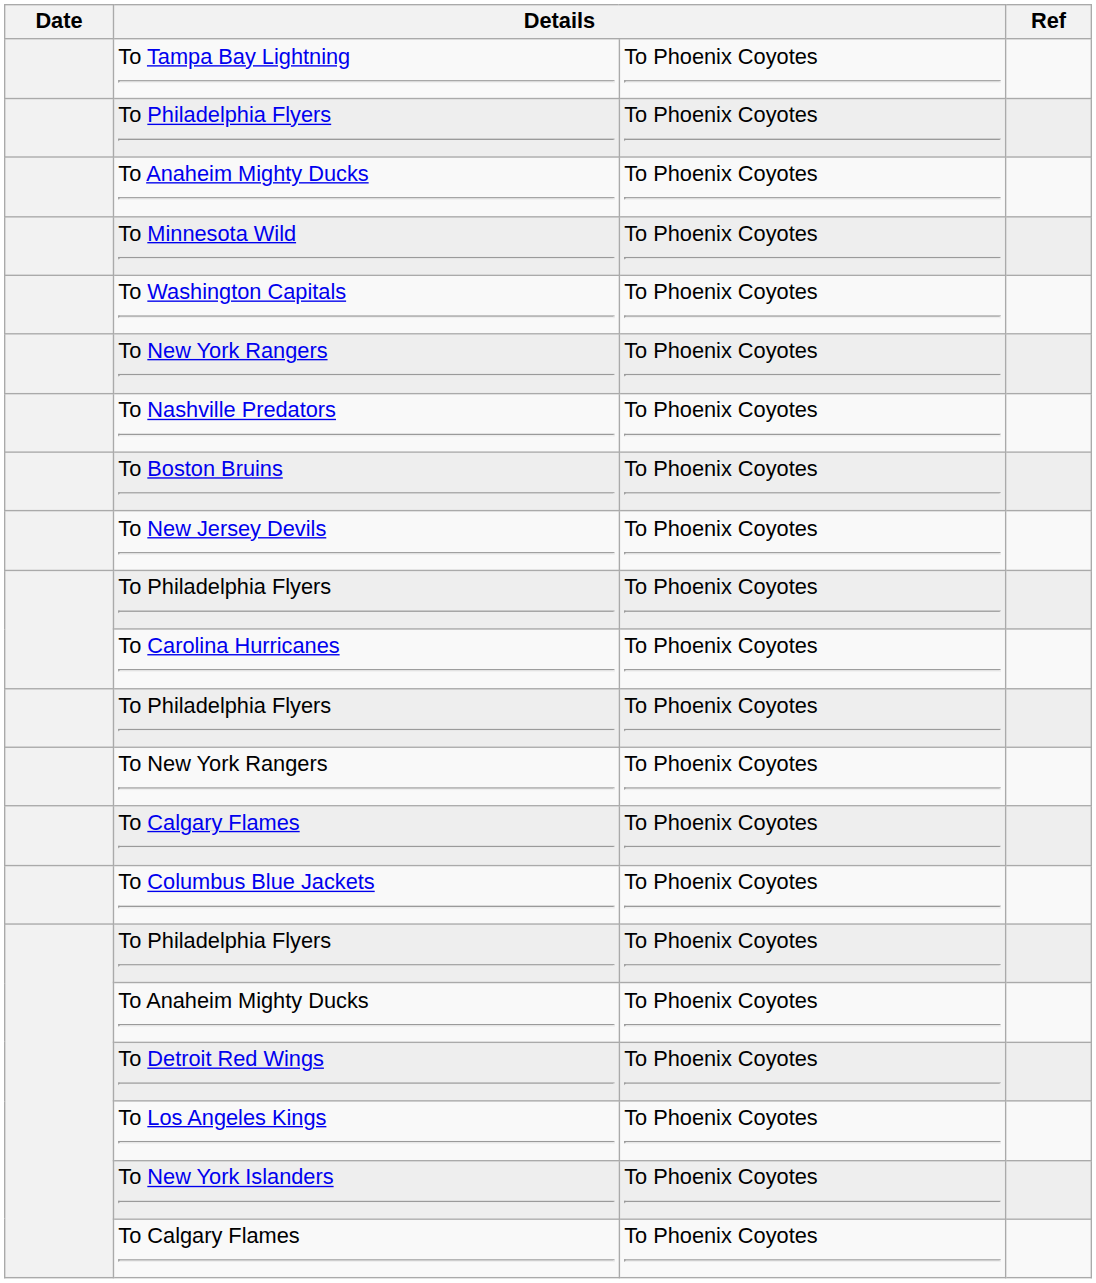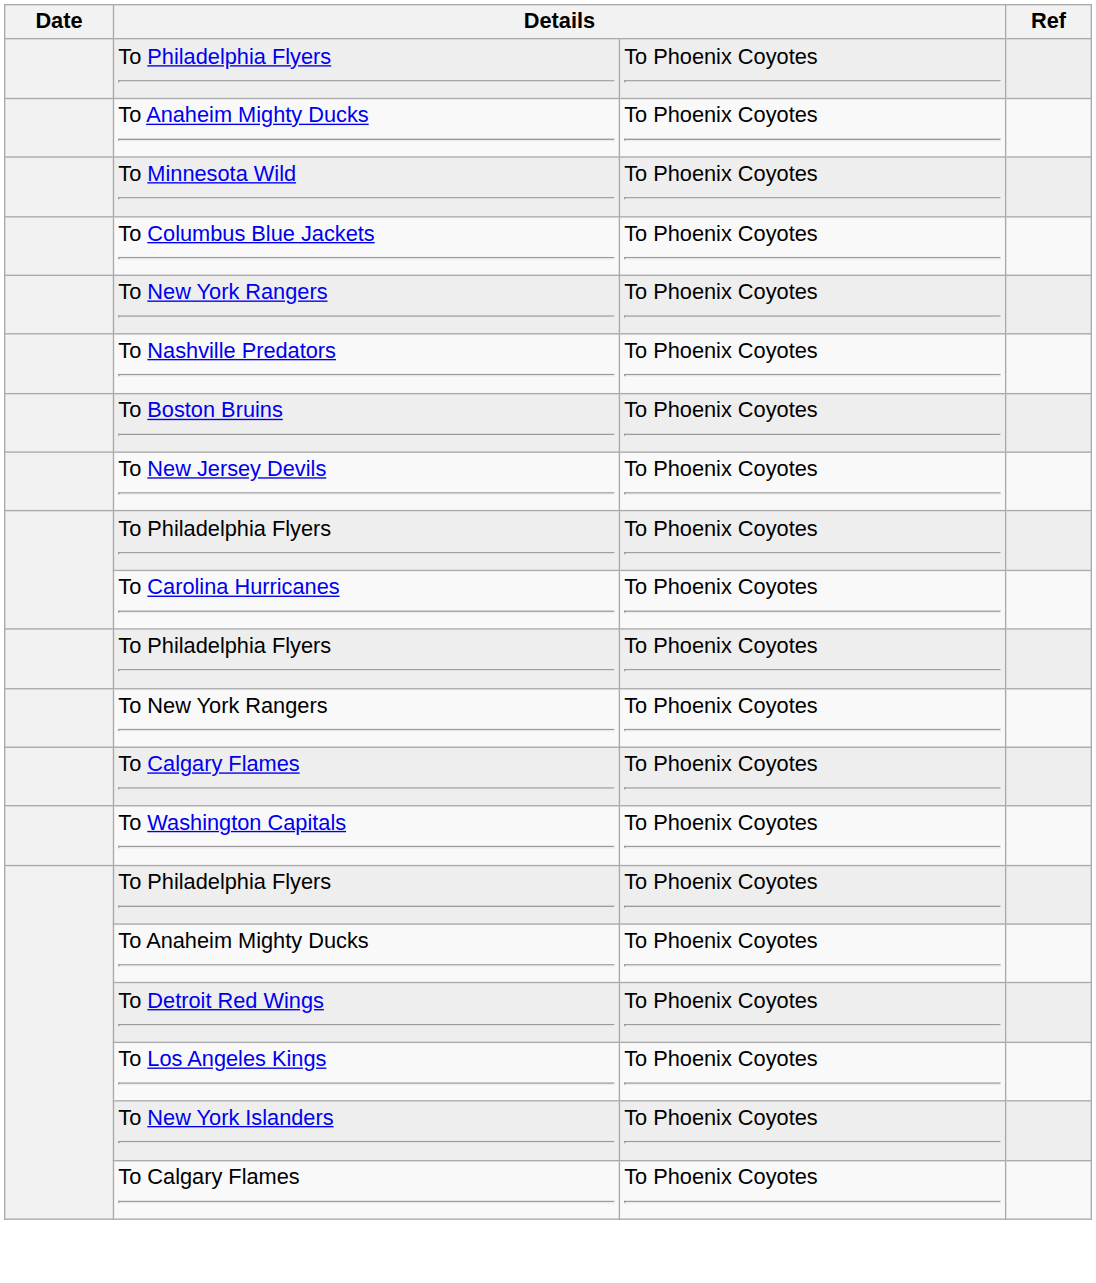- row: To Tampa Bay Lightning | To Phoenix Coyotes
rows swapped: To Columbus Blue Jackets <-> To Washington Capitals
